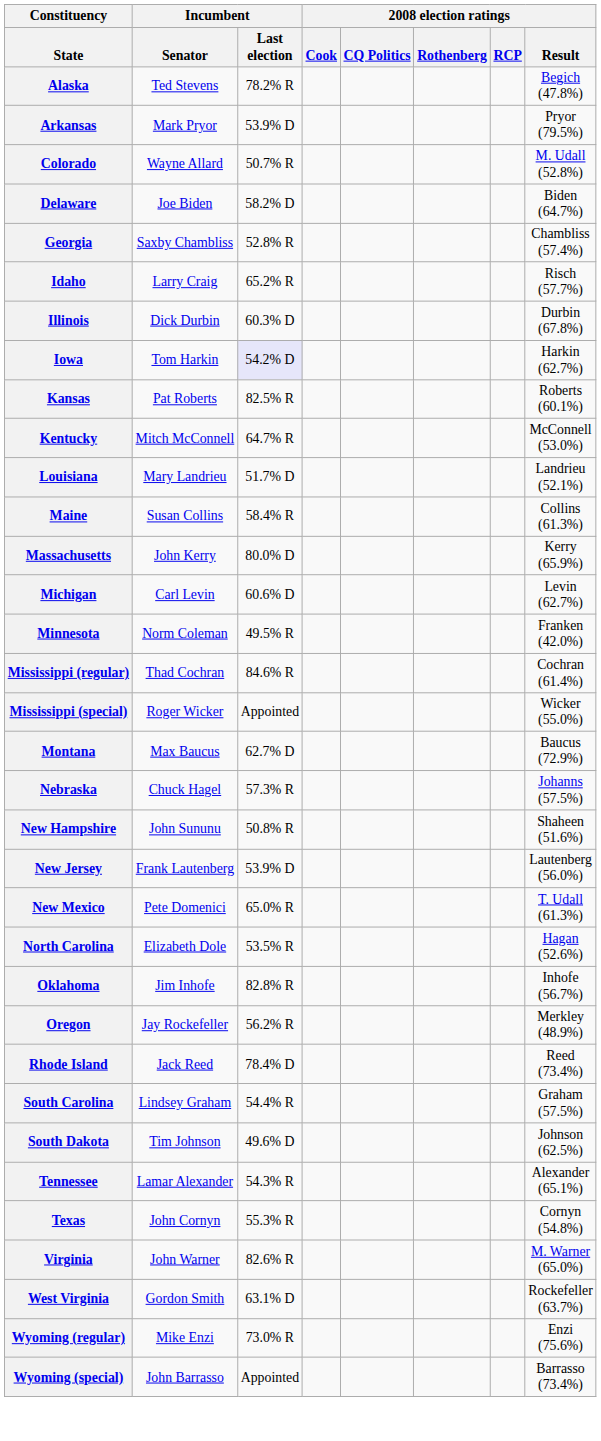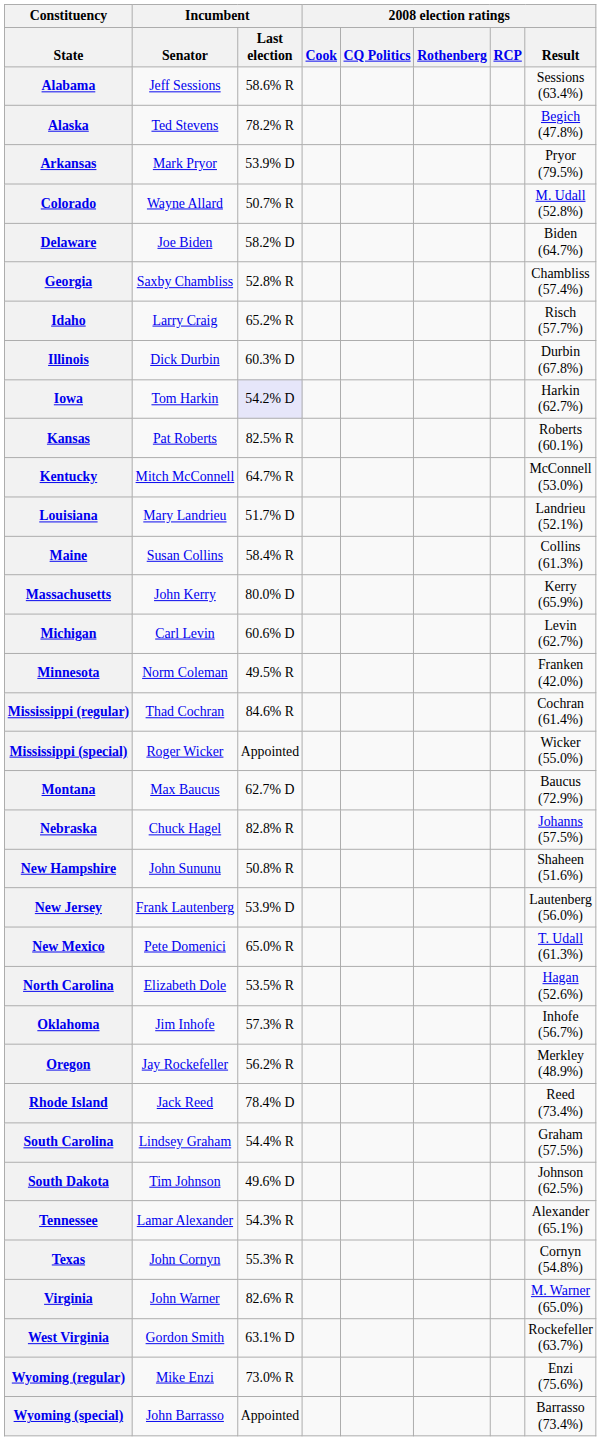+ row: Alabama | Jeff Sessions | 58.6% R | Sessions (63.4%)
Nebraska | Incumbent / Last election: 57.3% R -> 82.8% R
Oklahoma | Incumbent / Last election: 82.8% R -> 57.3% R
